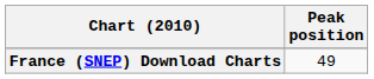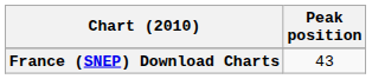France (SNEP) Download Charts | Peak position: 49 -> 43
